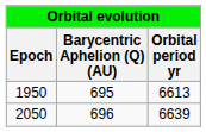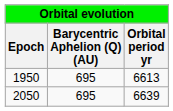2050 | Barycentric Aphelion (Q) (AU): 696 -> 695
